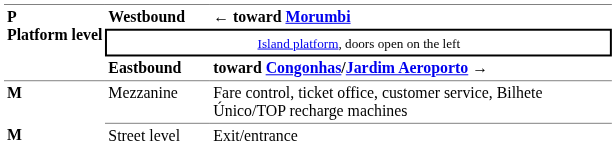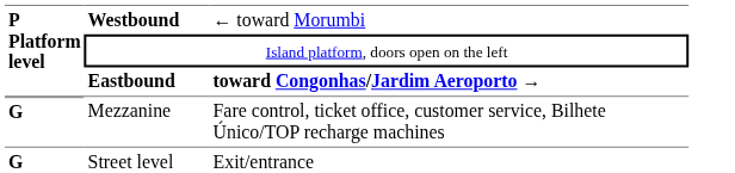Westbound | column 3: bold -> normal
Mezzanine | P Platform level: M -> G
Street level | P Platform level: M -> G
